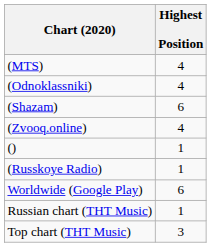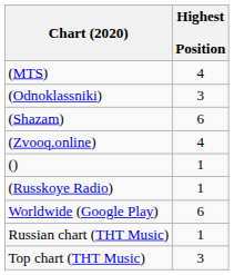(Odnoklassniki) | Highest Position: 4 -> 3
